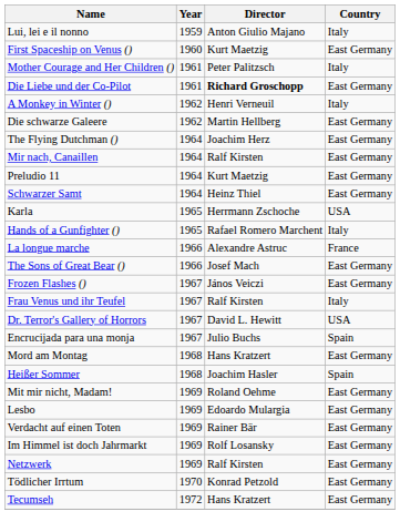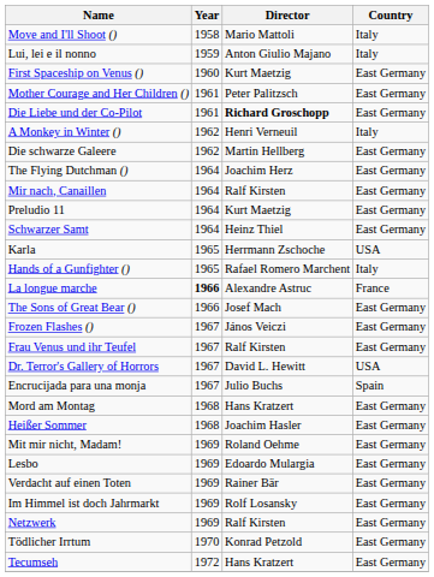+ row: Move and I'll Shoot () | 1958 | Mario Mattoli | Italy
Mother Courage and Her Children () | Country: Italy -> East Germany
La longue marche | Year: normal -> bold
Frau Venus und ihr Teufel | Country: Italy -> East Germany
Heißer Sommer | Country: Spain -> East Germany
